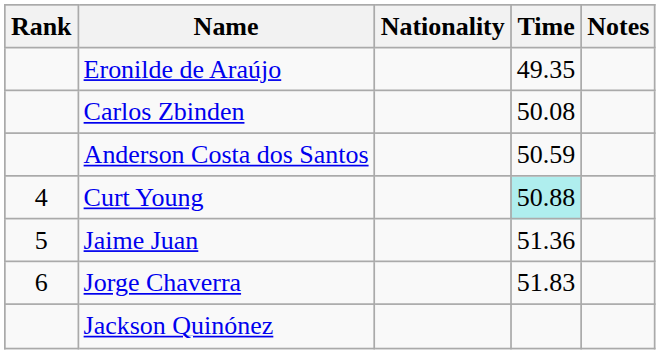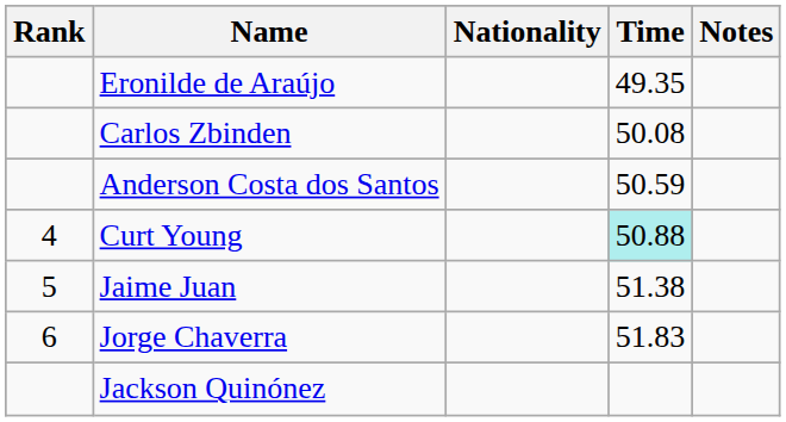Jaime Juan | Time: 51.36 -> 51.38
